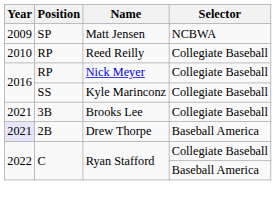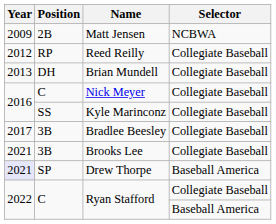Matt Jensen | Position: SP -> 2B
Reed Reilly | Year: 2010 -> 2012
+ row: 2013 | DH | Brian Mundell | Collegiate Baseball
Nick Meyer | Position: RP -> C
+ row: 2017 | 3B | Bradlee Beesley | Collegiate Baseball
Drew Thorpe | Position: 2B -> SP
